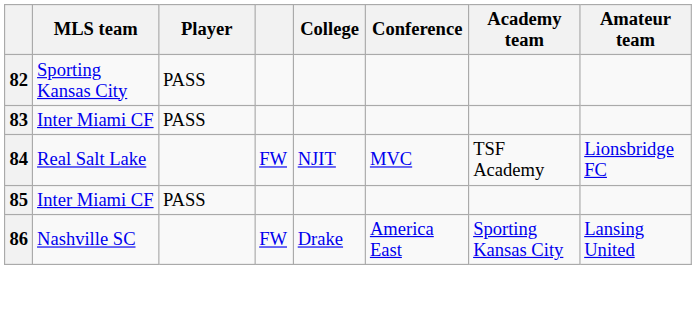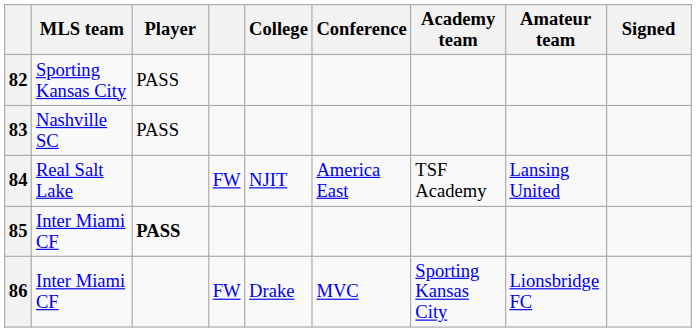+ column: Signed
83 | MLS team: Inter Miami CF -> Nashville SC
84 | Conference: MVC -> America East
84 | Amateur team: Lionsbridge FC -> Lansing United
85 | Player: normal -> bold
86 | MLS team: Nashville SC -> Inter Miami CF
86 | Conference: America East -> MVC
86 | Amateur team: Lansing United -> Lionsbridge FC
